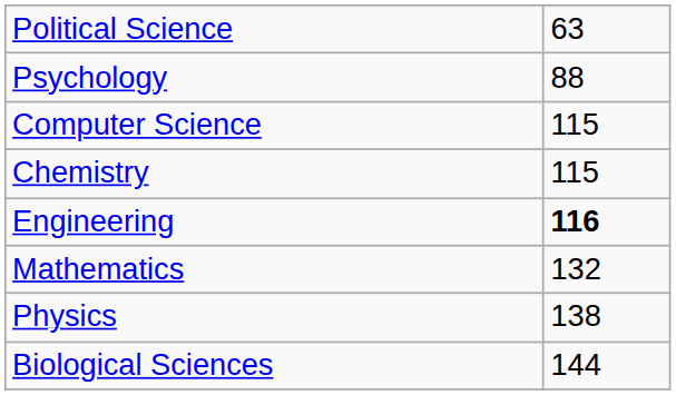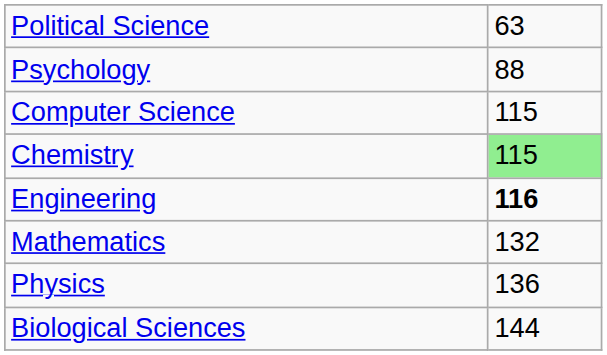Chemistry | column 2: no background -> lightgreen background
Physics | column 2: 138 -> 136
